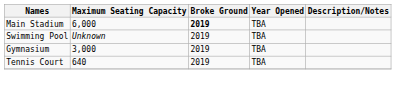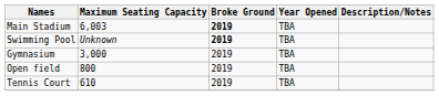Main Stadium | Maximum Seating Capacity: 6,000 -> 6,003
Swimming Pool | Broke Ground: normal -> bold
+ row: Open field | 800 | 2019 | TBA
Tennis Court | Maximum Seating Capacity: 640 -> 610
